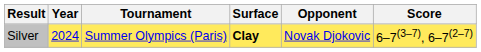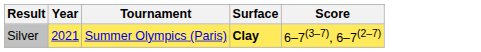- column: Opponent | Novak Djokovic
Silver | Year: 2024 -> 2021
